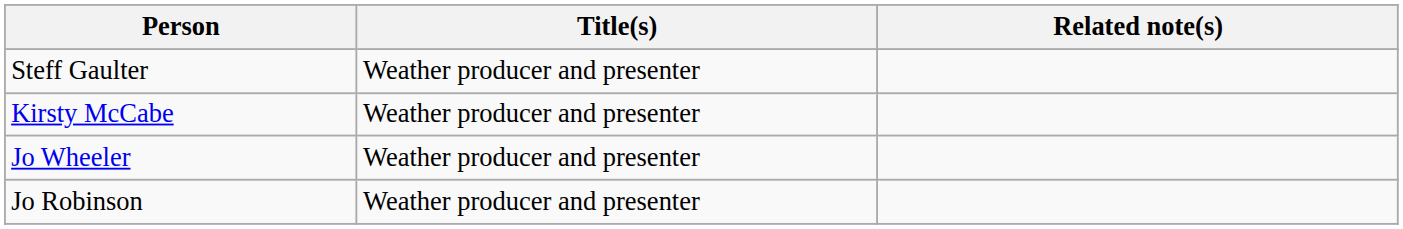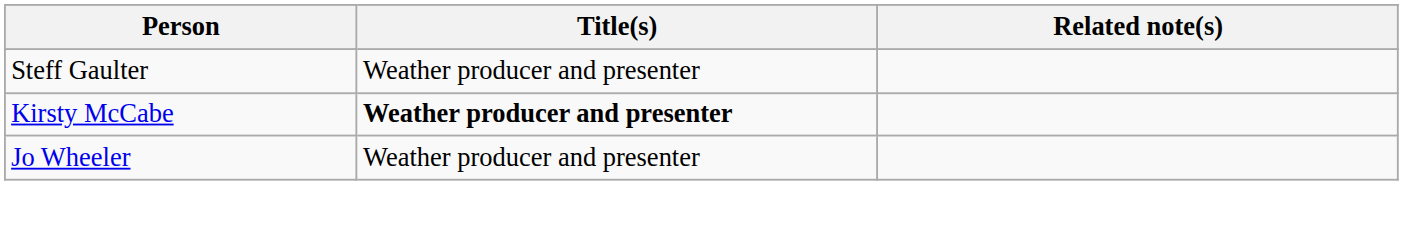Kirsty McCabe | Title(s): normal -> bold
- row: Jo Robinson | Weather producer and presenter
